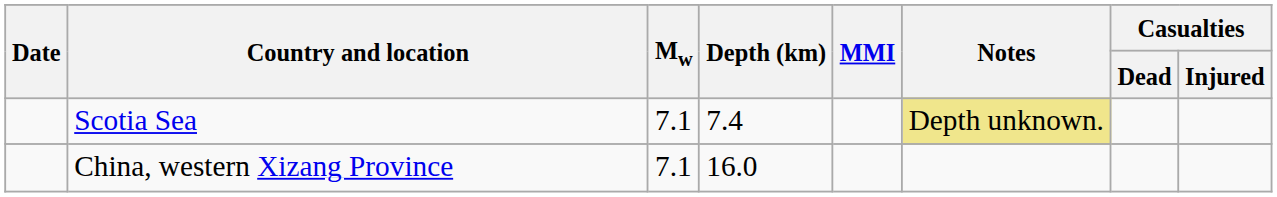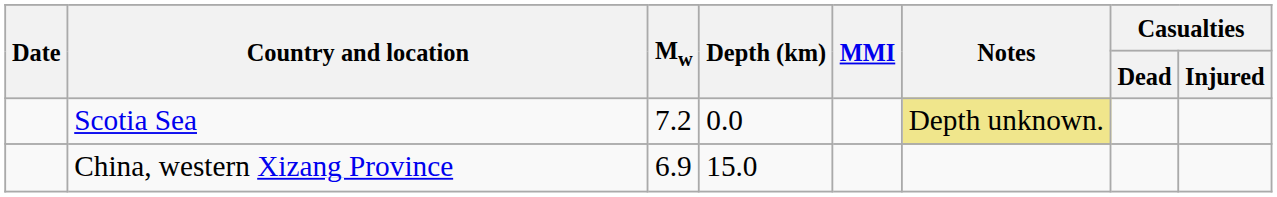Scotia Sea | Mw: 7.1 -> 7.2
Scotia Sea | Depth (km): 7.4 -> 0.0
China, western Xizang Province | Mw: 7.1 -> 6.9
China, western Xizang Province | Depth (km): 16.0 -> 15.0
